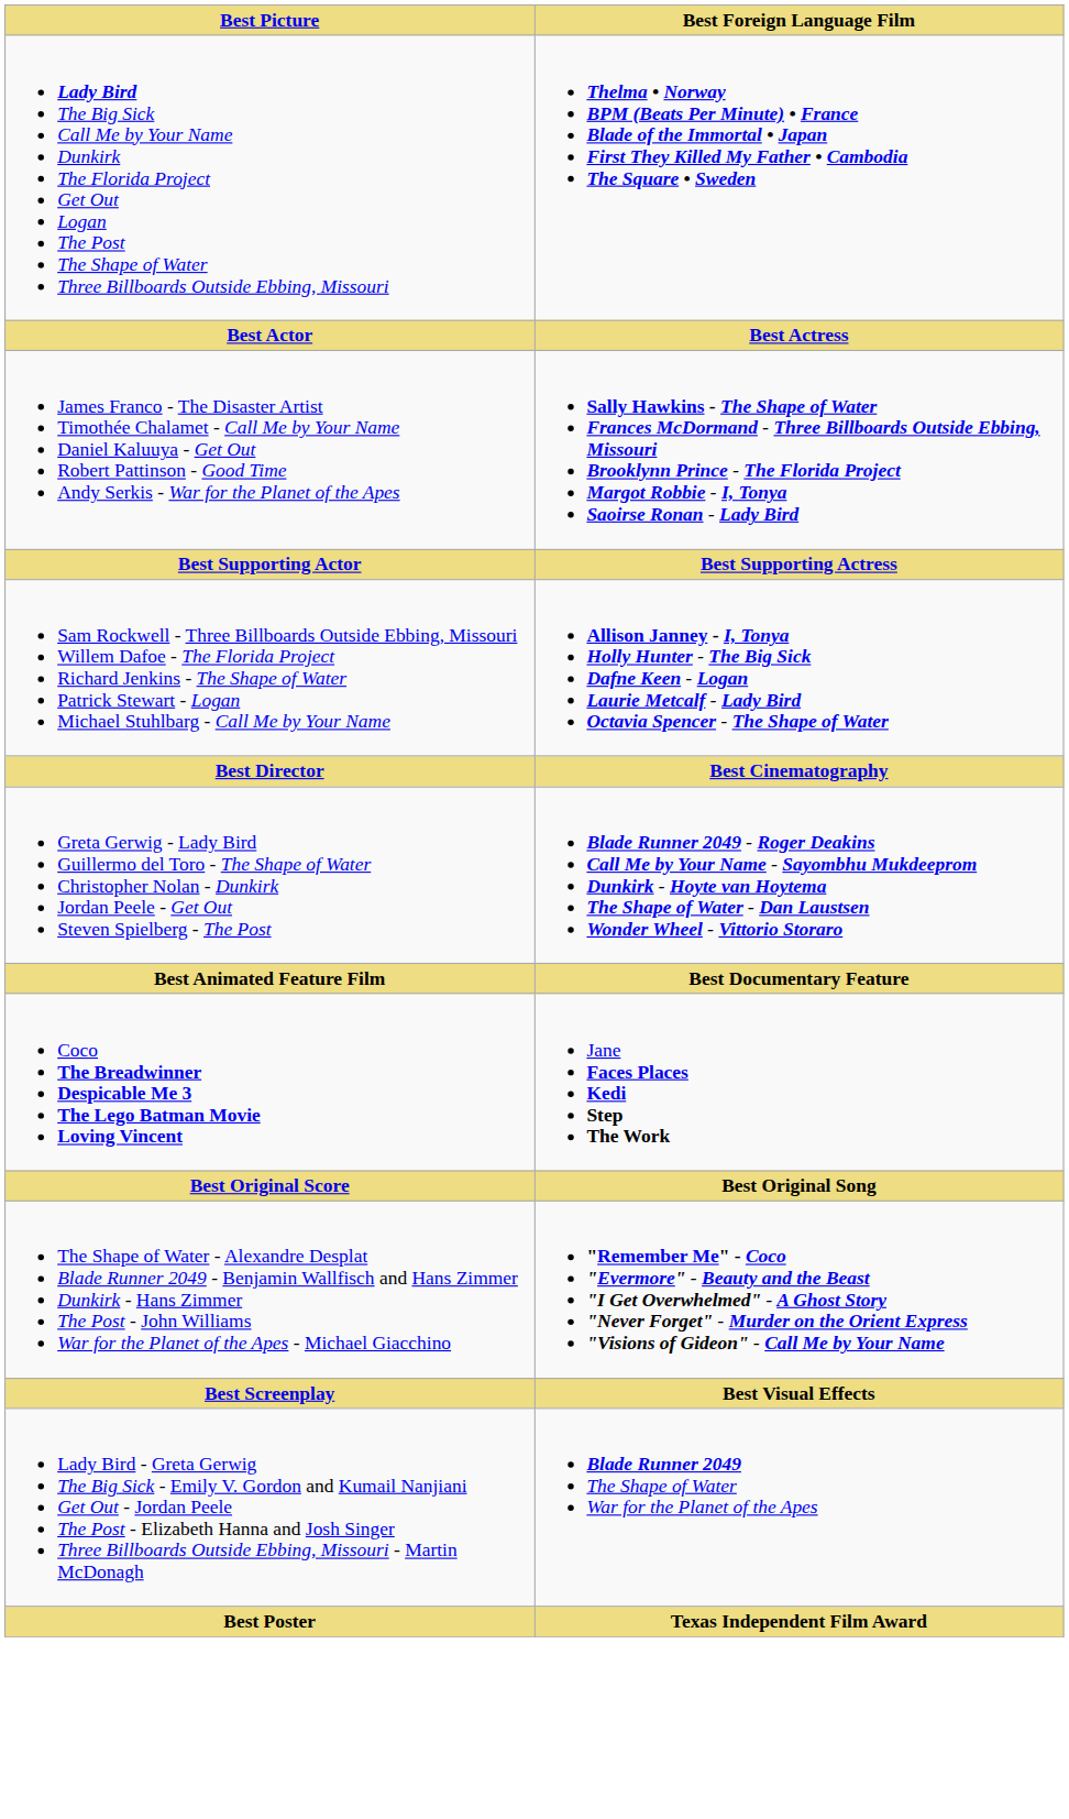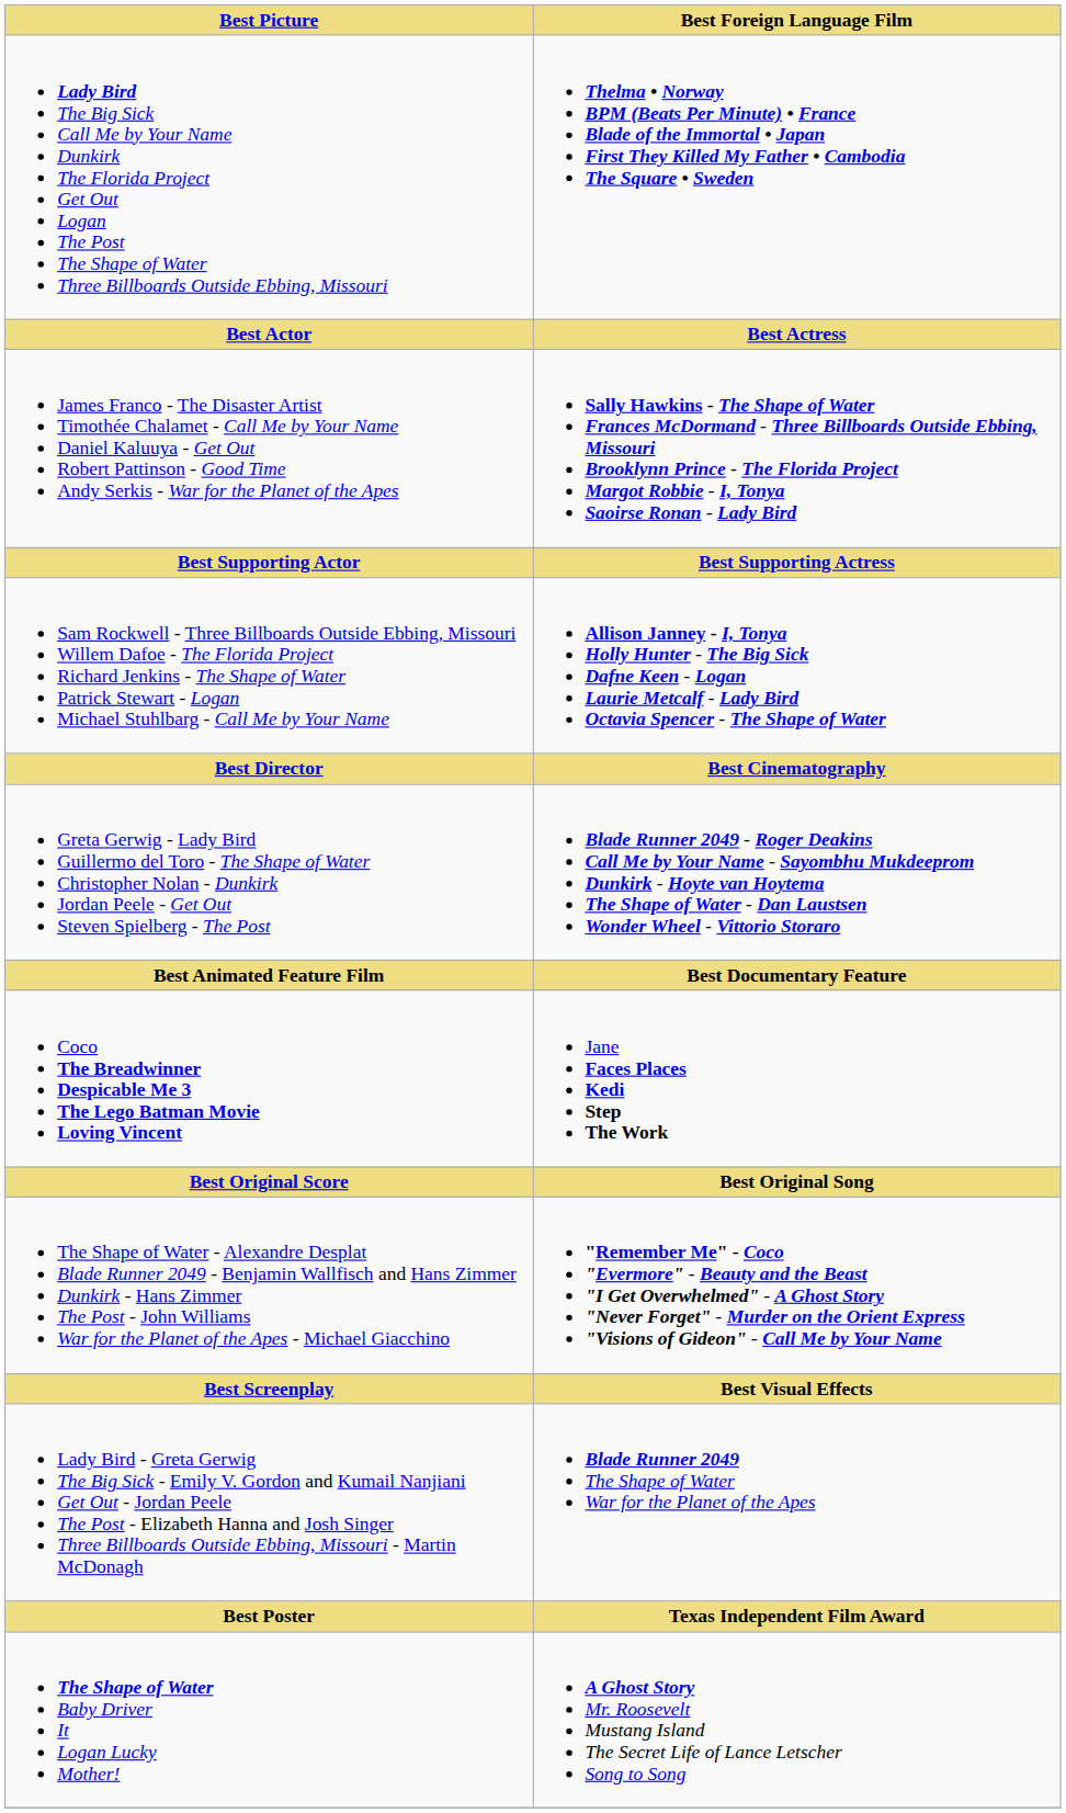+ row: The Shape of Water Baby Driver It Logan Lucky Mother! | A Ghost Story Mr. Roosevelt Mustang Island The Secret Life of Lance Letscher Song to Song
